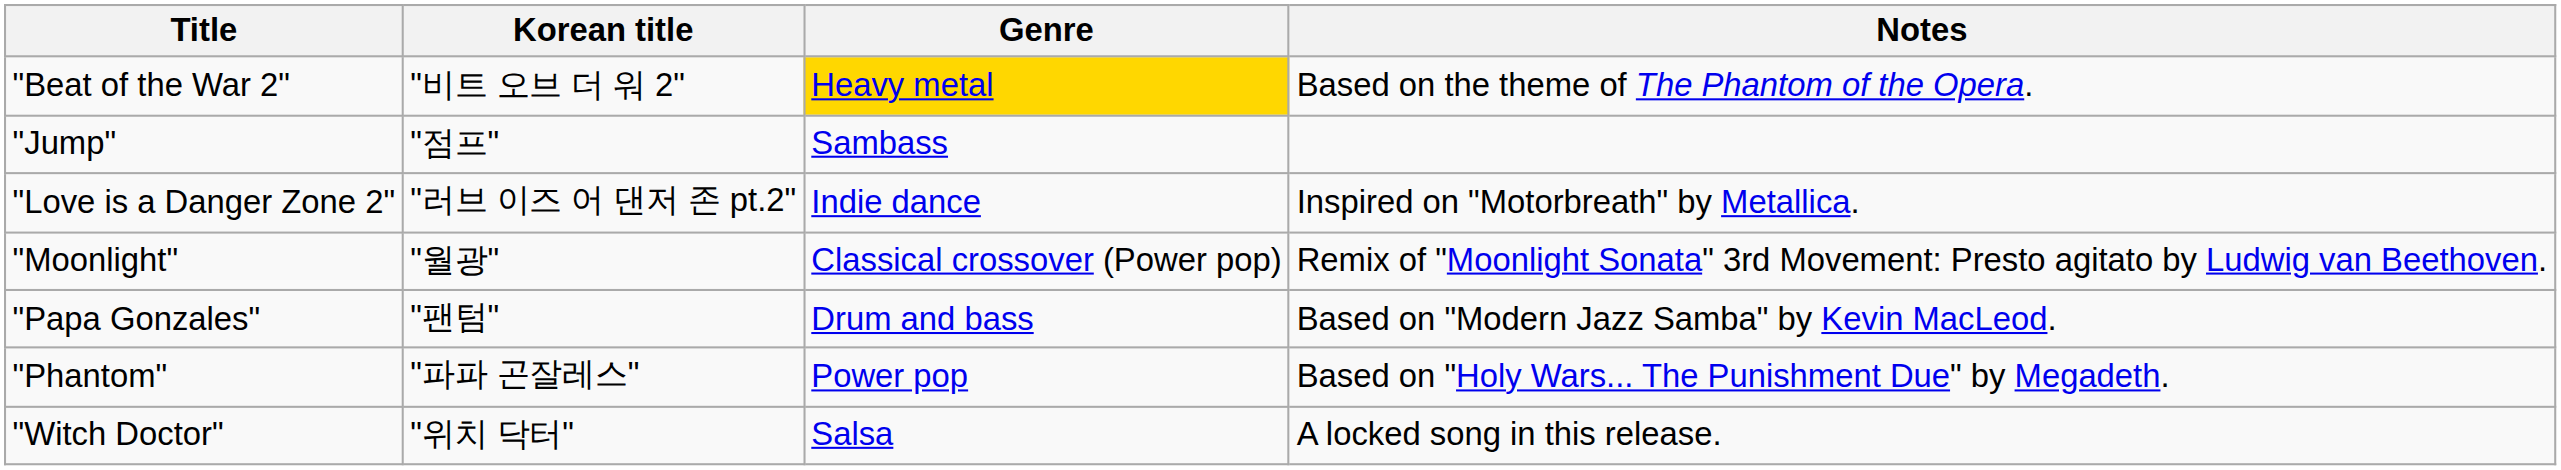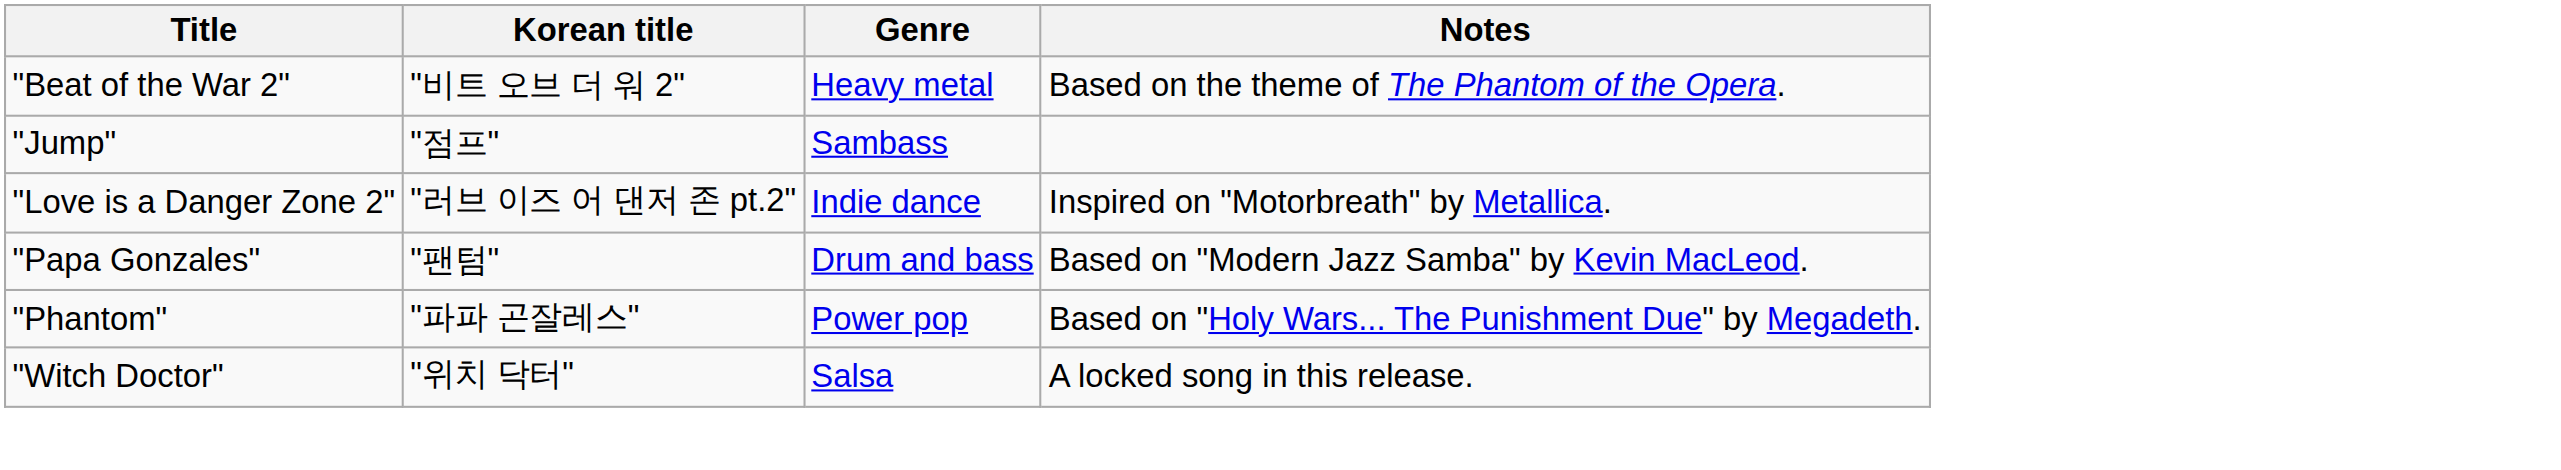"Beat of the War 2" | Genre: gold background -> no background
- row: "Moonlight" | "월광" | Classical crossover (Power pop) | Remix of "Moonlight Sonata" 3rd Movement: Presto agitato by Ludwig van Beethoven.
